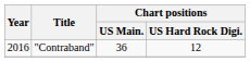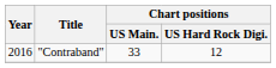"Contraband" | Chart positions / US Main.: 36 -> 33
